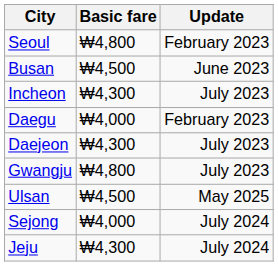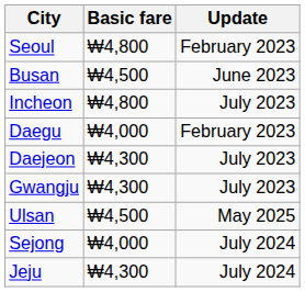Incheon | Basic fare: ₩4,300 -> ₩4,800
Gwangju | Basic fare: ₩4,800 -> ₩4,300
